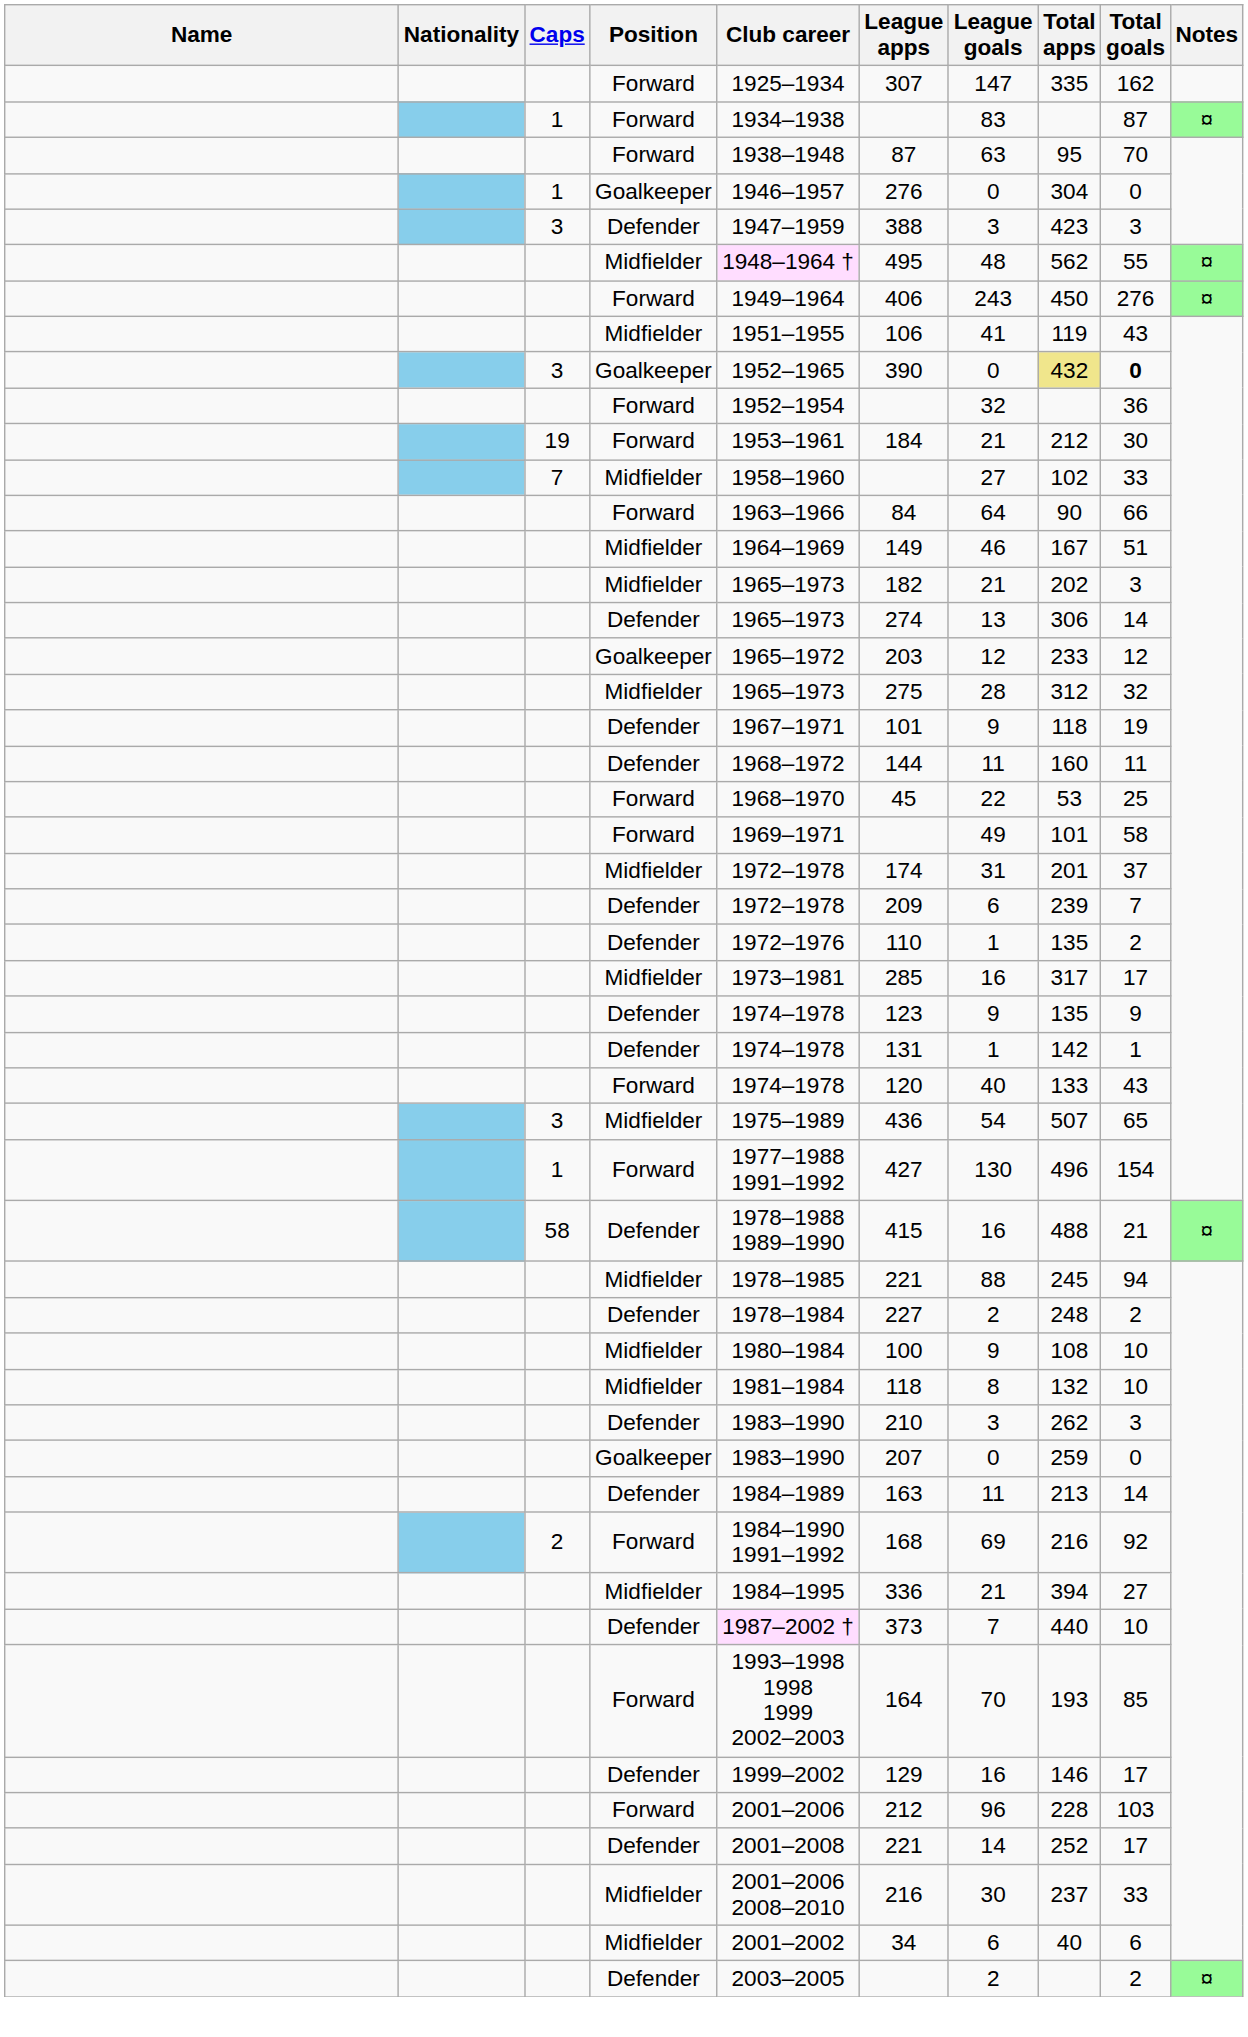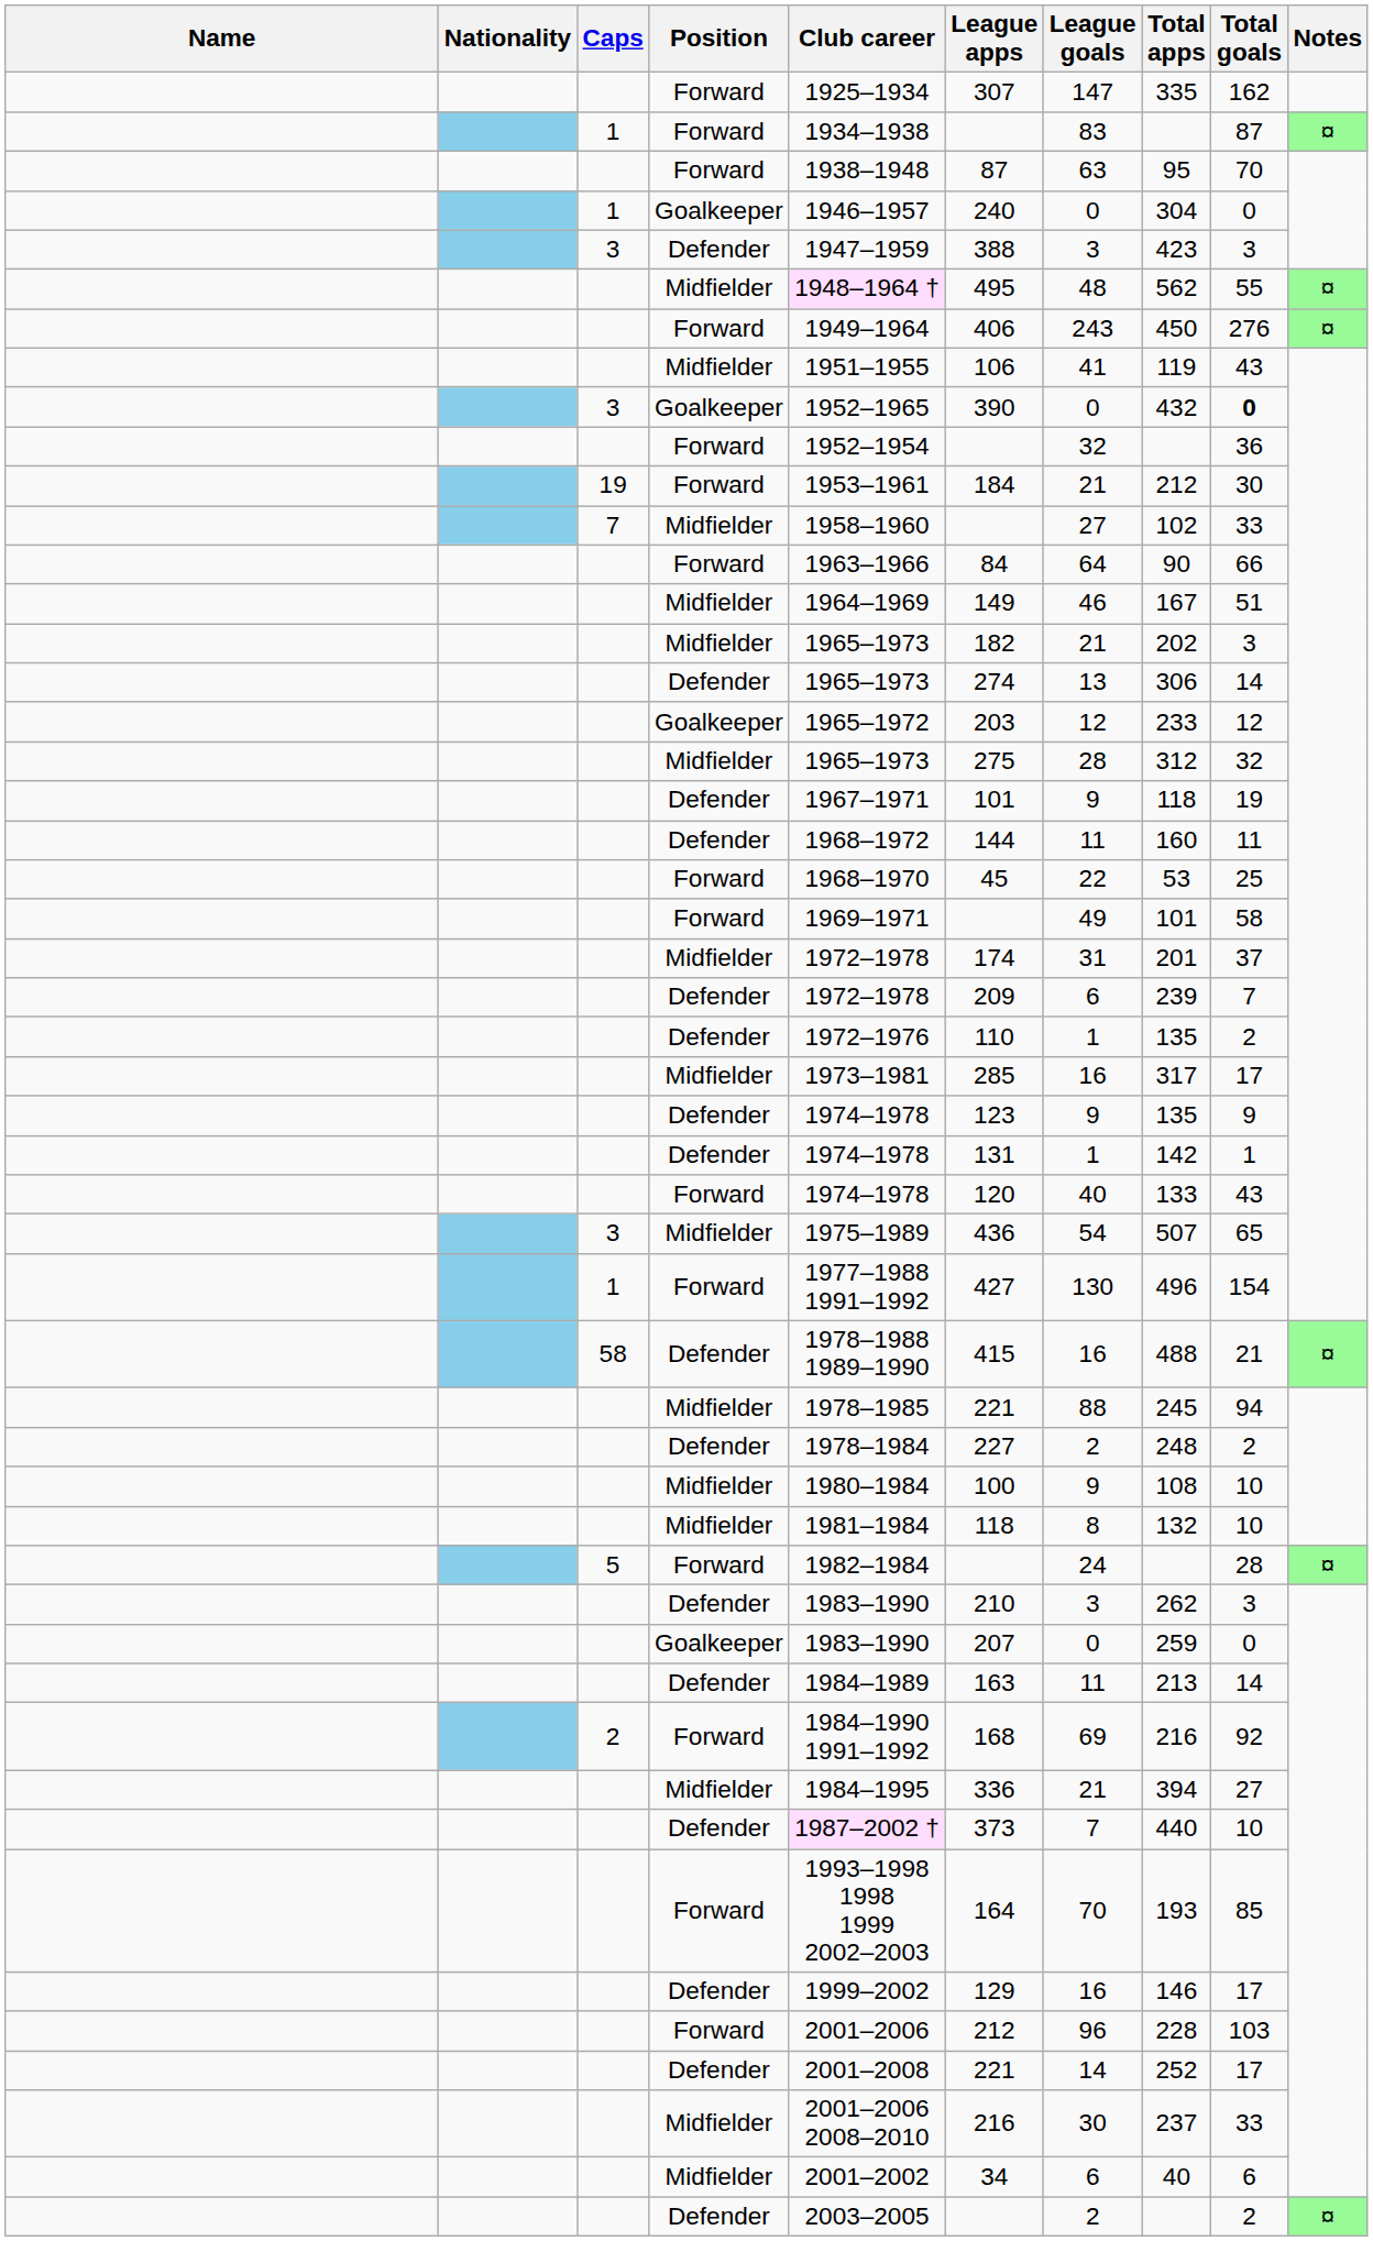1 / Goalkeeper | League apps: 276 -> 240
3 / Goalkeeper | Total apps: khaki background -> no background
+ row: 5 | Forward | 1982–1984 | 24 | 28 | ¤
